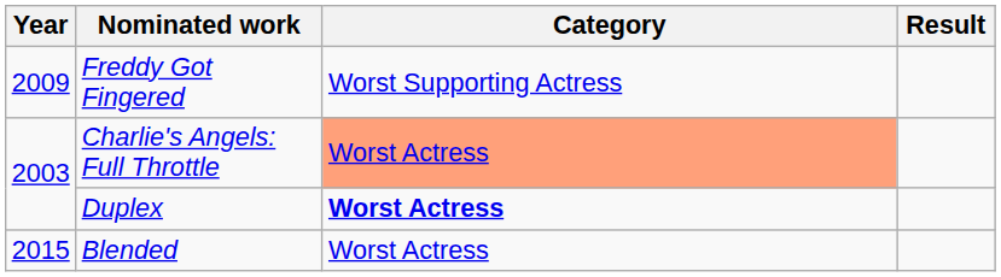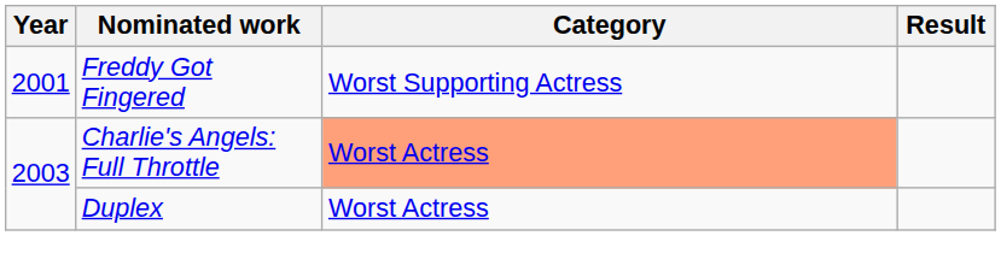Freddy Got Fingered | Year: 2009 -> 2001
Duplex | Category: bold -> normal
- row: 2015 | Blended | Worst Actress
